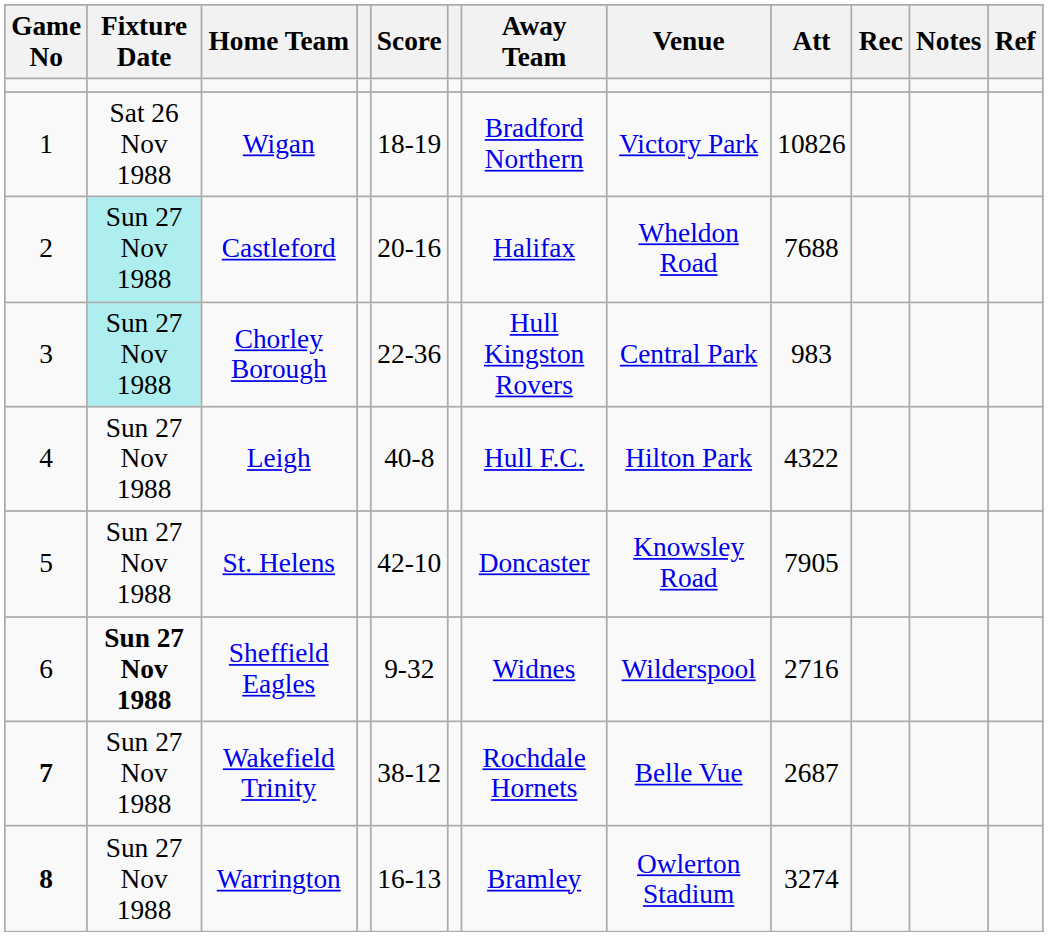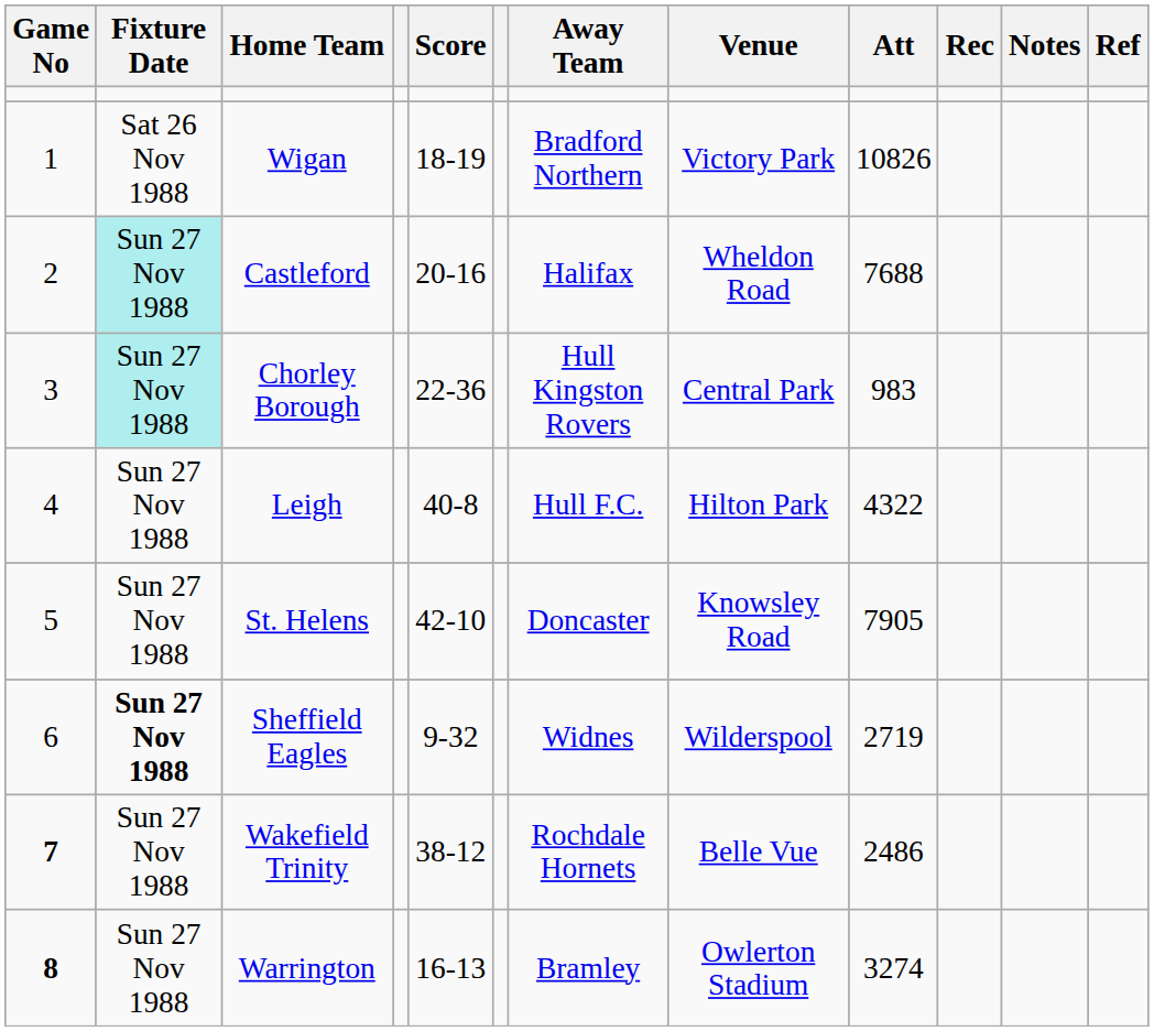Sheffield Eagles | Att: 2716 -> 2719
Wakefield Trinity | Att: 2687 -> 2486
